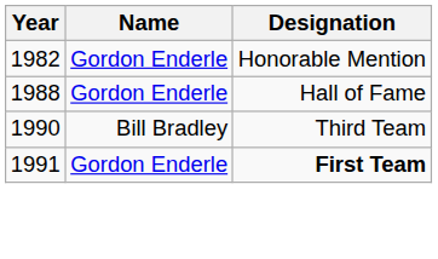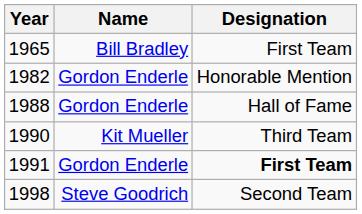+ row: 1965 | Bill Bradley | First Team
1990 | Name: Bill Bradley -> Kit Mueller
+ row: 1998 | Steve Goodrich | Second Team
